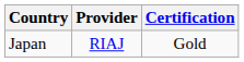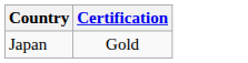- column: Provider | RIAJ
